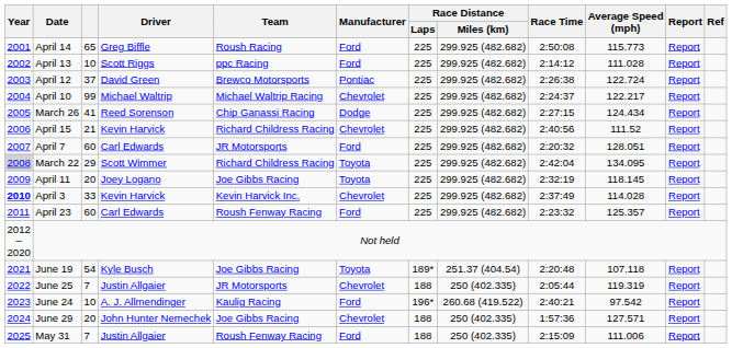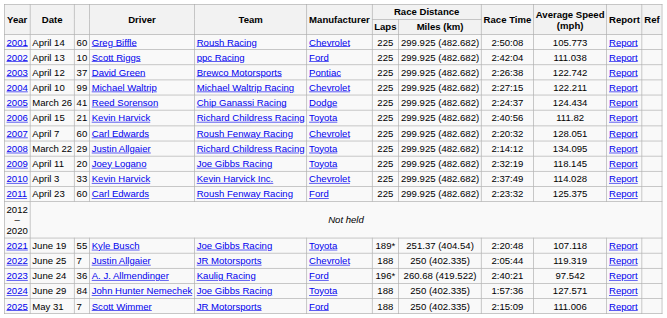April 14 | column 3: 65 -> 60
April 14 | Manufacturer: Ford -> Chevrolet
April 14 | Average Speed (mph): 115.773 -> 105.773
April 13 | Race Time: 2:14:12 -> 2:42:04
April 13 | Average Speed (mph): 111.028 -> 111.038
April 12 | Average Speed (mph): 122.724 -> 122.742
April 10 | Race Time: 2:24:37 -> 2:27:15
April 10 | Average Speed (mph): 122.217 -> 122.211
March 26 | Race Time: 2:27:15 -> 2:24:37
April 15 | Manufacturer: Chevrolet -> Toyota
April 15 | Average Speed (mph): 111.52 -> 111.82
April 7 | Team: JR Motorsports -> Roush Fenway Racing
April 7 | Manufacturer: Ford -> Chevrolet
March 22 | Year: lightgrey background -> no background
March 22 | Driver: Scott Wimmer -> Justin Allgaier
March 22 | Race Time: 2:42:04 -> 2:14:12
April 3 | Year: bold -> normal
April 23 | Average Speed (mph): 125.357 -> 125.375
June 19 | column 3: 54 -> 55
June 24 | column 3: 10 -> 36
June 29 | column 3: 20 -> 84
June 29 | Manufacturer: Chevrolet -> Toyota
May 31 | Driver: Justin Allgaier -> Scott Wimmer
May 31 | Team: Roush Fenway Racing -> JR Motorsports
